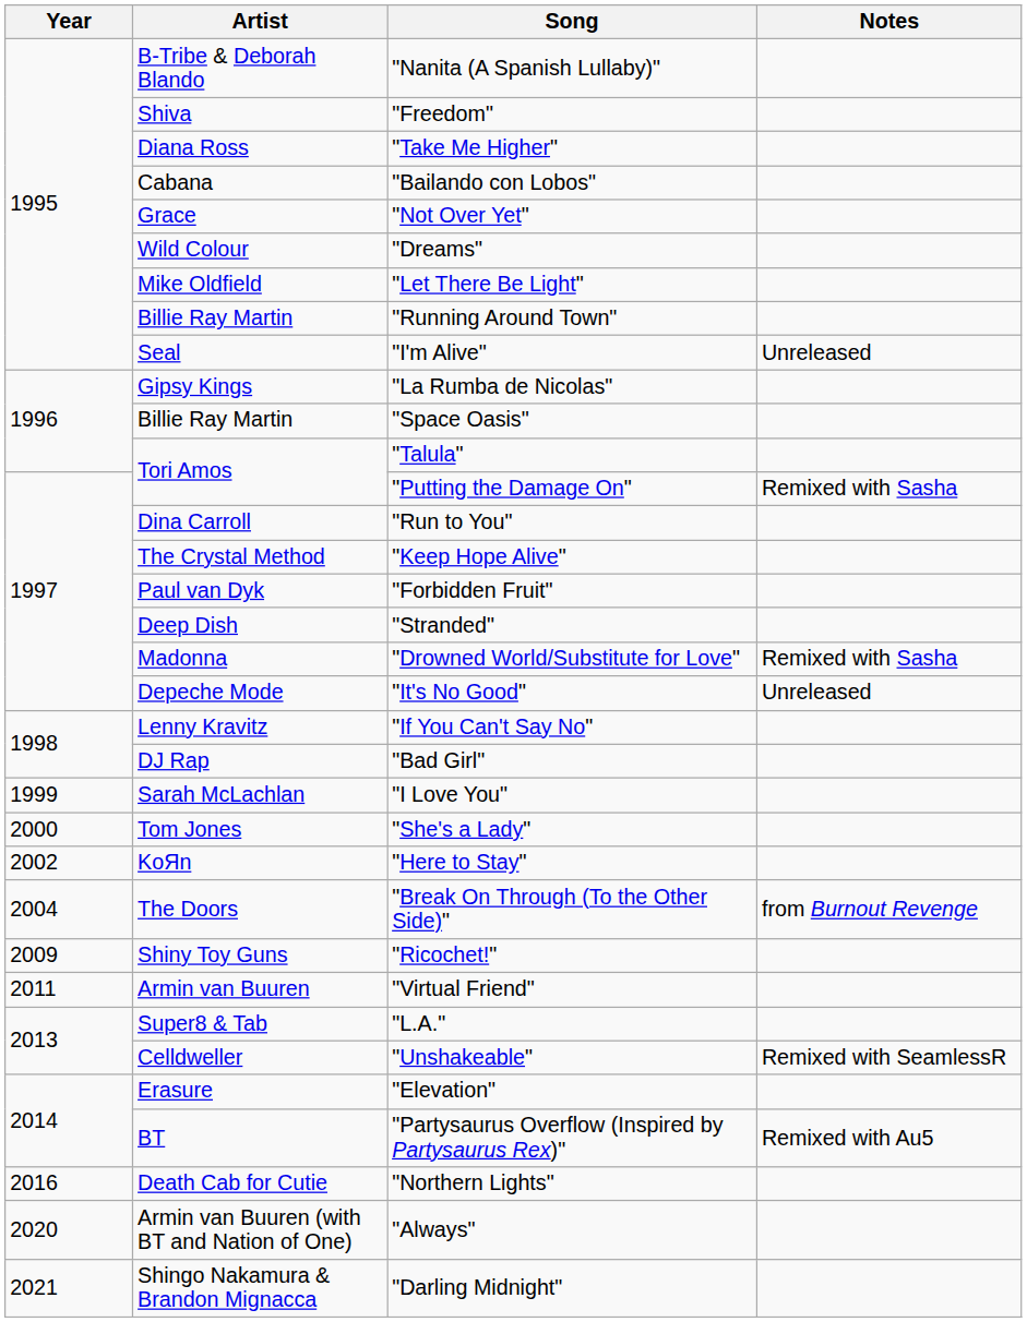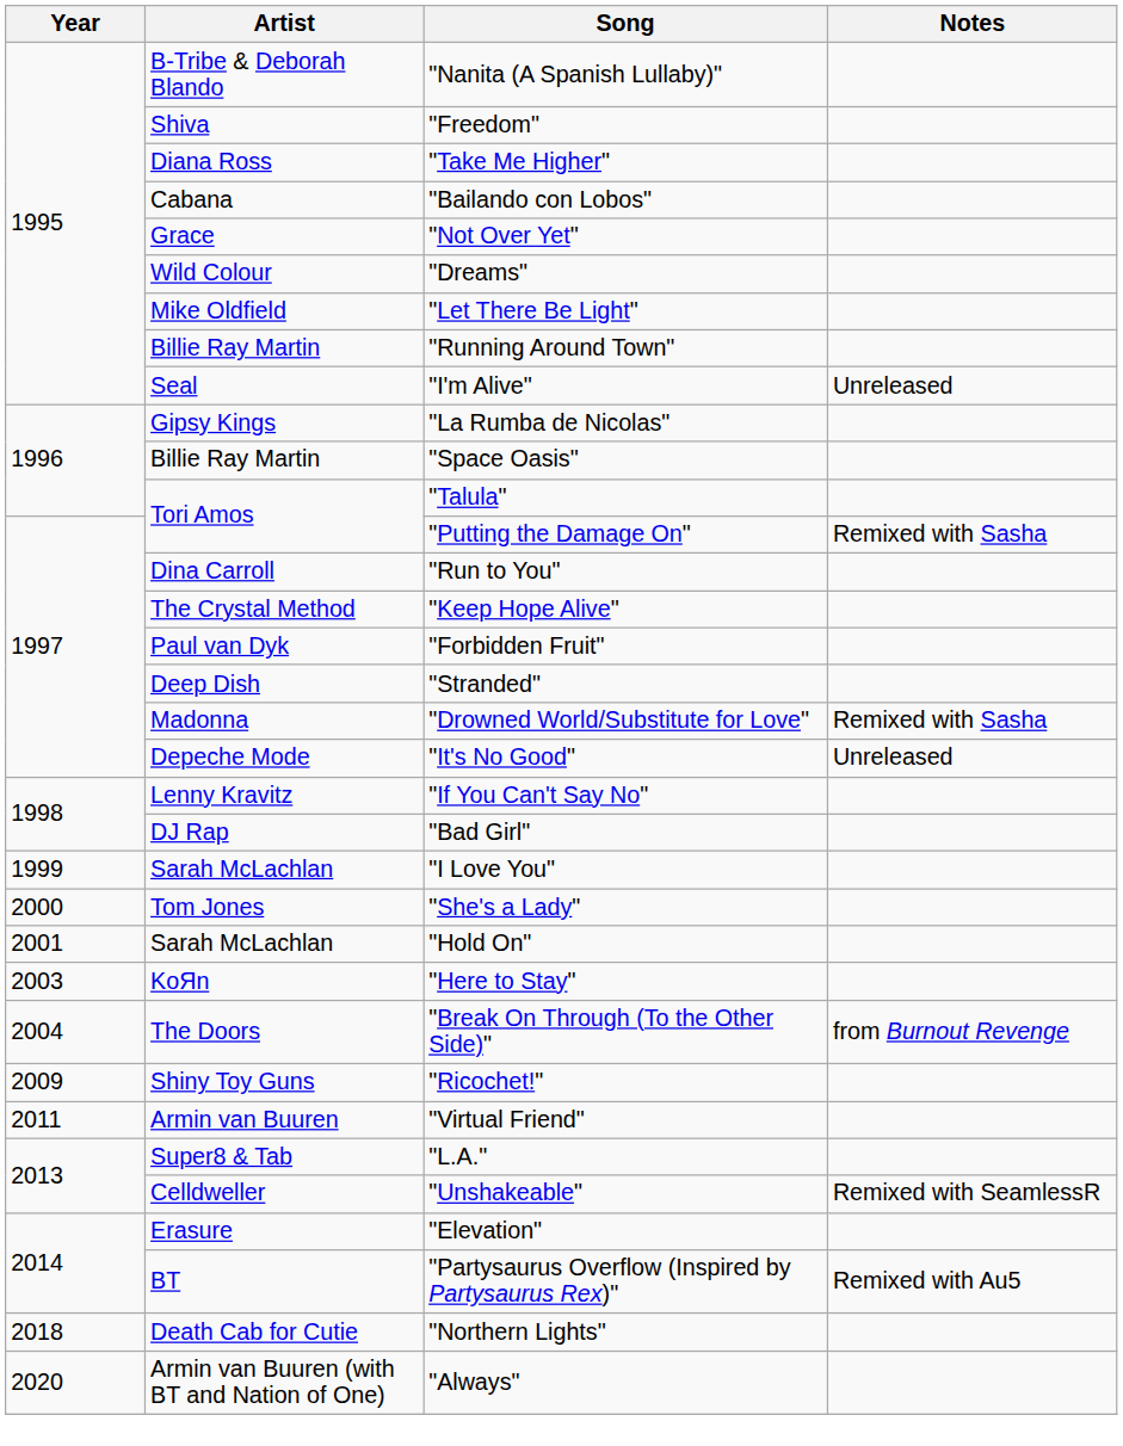+ row: 2001 | Sarah McLachlan | "Hold On"
"Here to Stay" | Year: 2002 -> 2003
"Northern Lights" | Year: 2016 -> 2018
- row: 2021 | Shingo Nakamura & Brandon Mignacca | "Darling Midnight"
